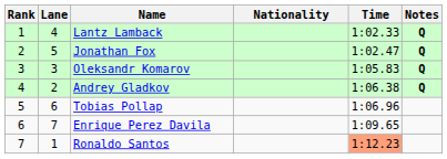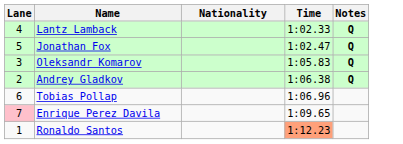- column: Rank | 1 | 2 | 3 | 4 | 5 | 6 | 7
Enrique Perez Davila | Lane: no background -> pink background
